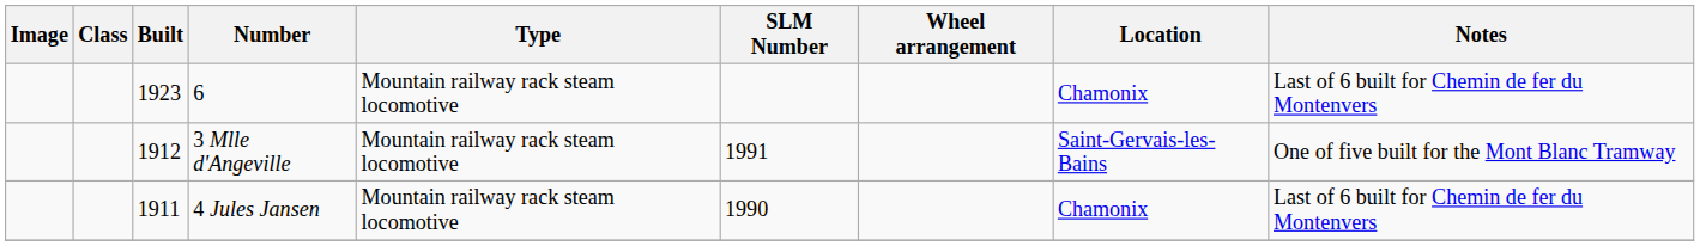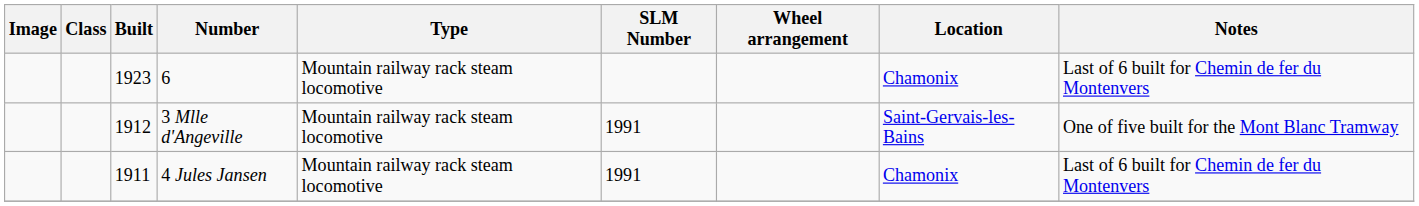4 Jules Jansen | SLM Number: 1990 -> 1991
